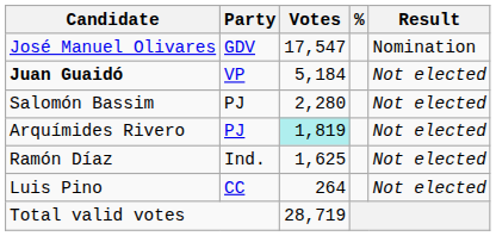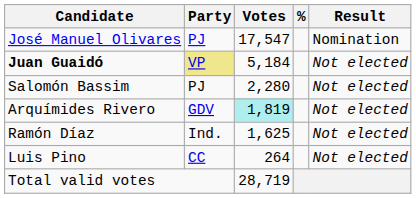José Manuel Olivares | Party: GDV -> PJ
Juan Guaidó | Party: no background -> khaki background
Arquímides Rivero | Party: PJ -> GDV
